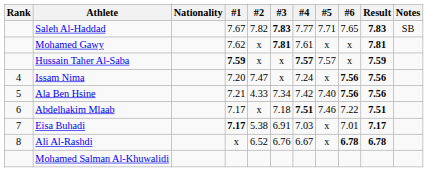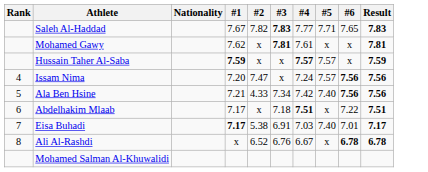- column: Notes | SB
Issam Nima | #5: x -> 7.57
Abdelhakim Mlaab | #5: 7.46 -> x
Eisa Buhadi | #5: x -> 7.40
